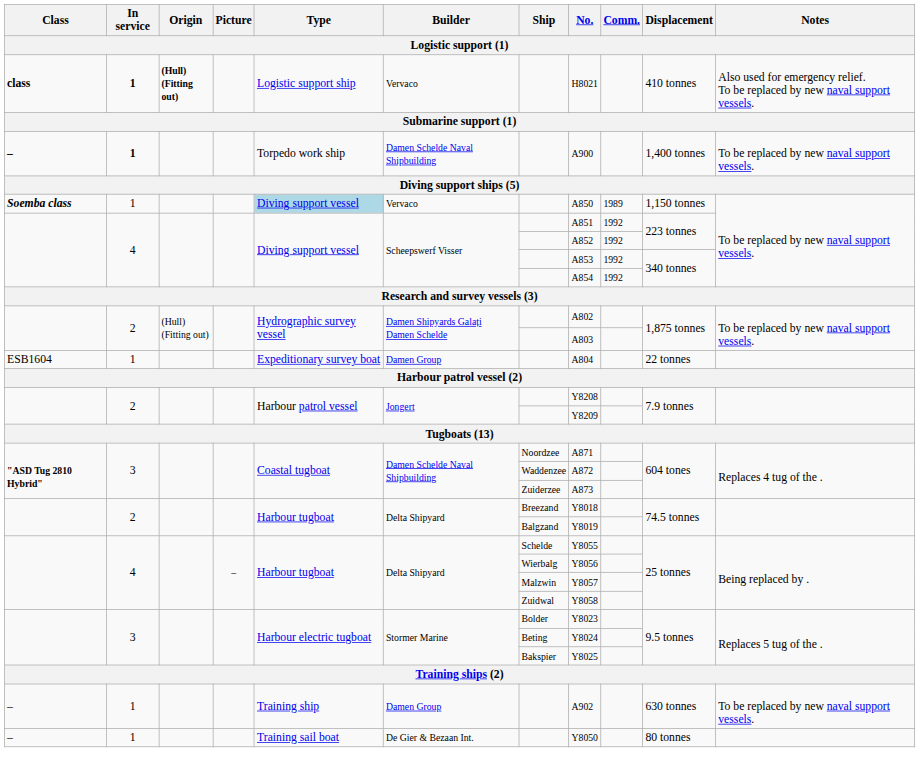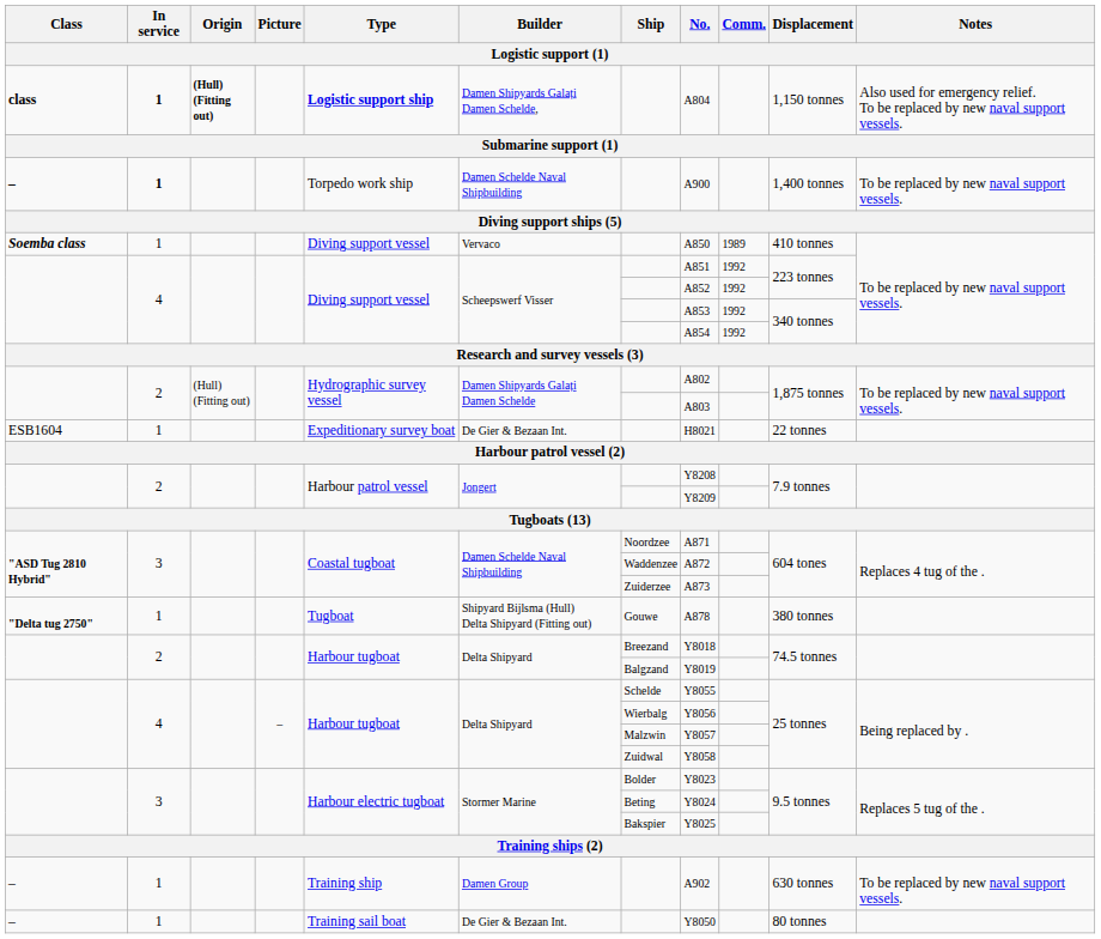class | Type: normal -> bold
class | Builder: Vervaco -> Damen Shipyards Galați Damen Schelde,
class | No.: H8021 -> A804
class | Displacement: 410 tonnes -> 1,150 tonnes
Soemba class | Type: lightblue background -> no background
Soemba class | Displacement: 1,150 tonnes -> 410 tonnes
ESB1604 | Builder: Damen Group -> De Gier & Bezaan Int.
ESB1604 | No.: A804 -> H8021
+ row: "Delta tug 2750" | 1 | Tugboat | Shipyard Bijlsma (Hull) Delta Shipyard (Fitting out) | Gouwe | A878 | 380 tonnes
